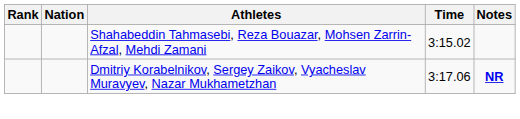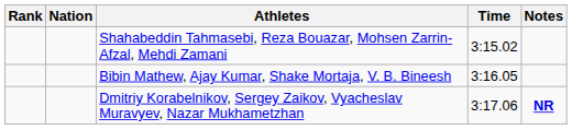+ row: Bibin Mathew, Ajay Kumar, Shake Mortaja, V. B. Bineesh | 3:16.05
